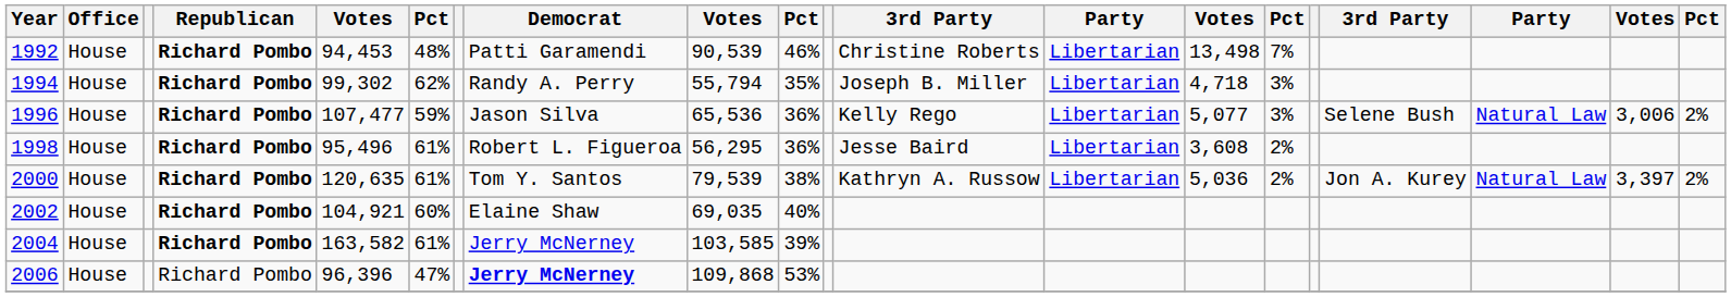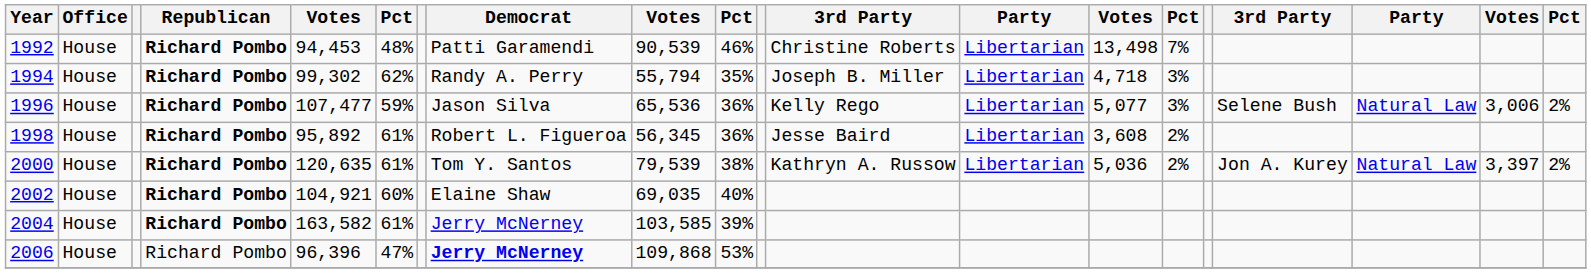1998 | column 5: 95,496 -> 95,892
1998 | column 9: 56,295 -> 56,345
